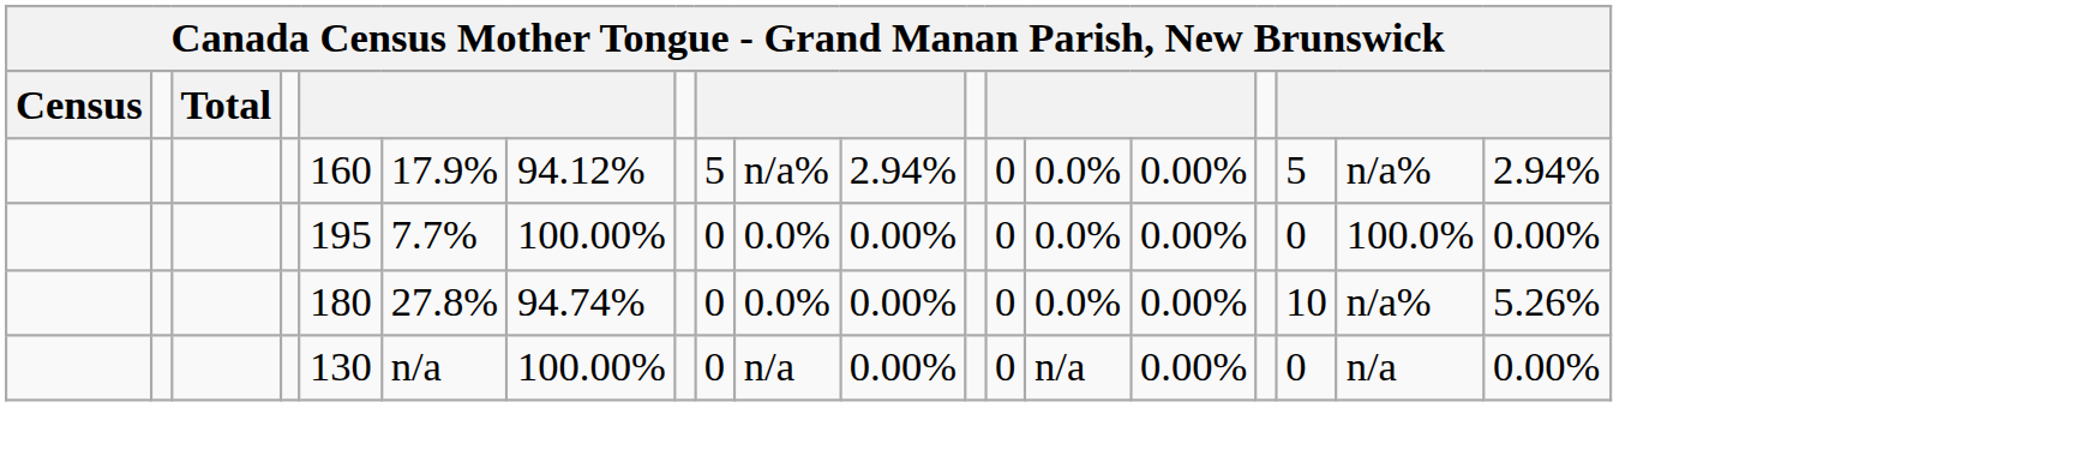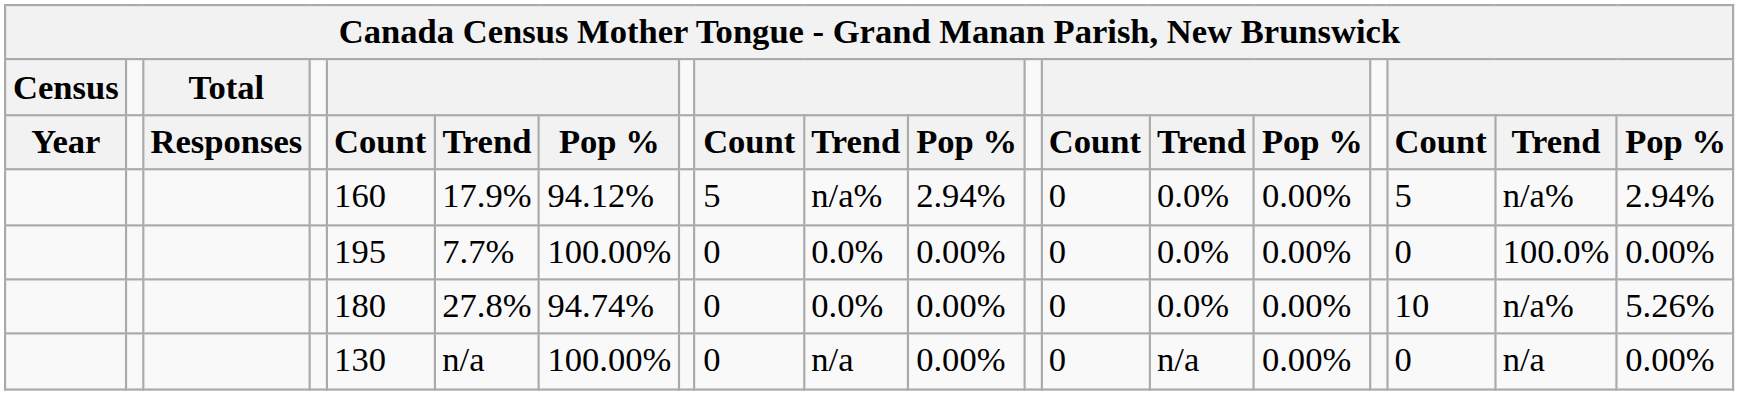+ row: Year | Responses | Count | Trend | Pop % | Count | Trend | Pop % | Count | Trend | Pop % | Count | Trend | Pop %
